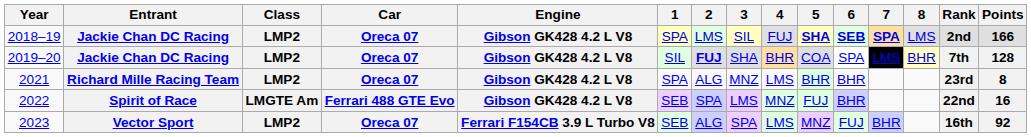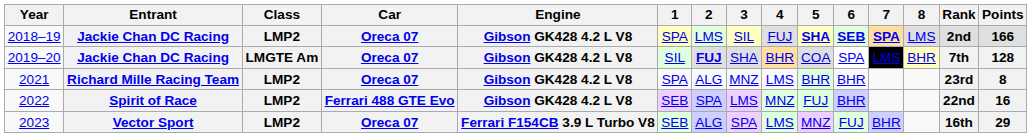2019–20 | Class: LMP2 -> LMGTE Am
2022 | Class: LMGTE Am -> LMP2
2023 | Points: 92 -> 29
